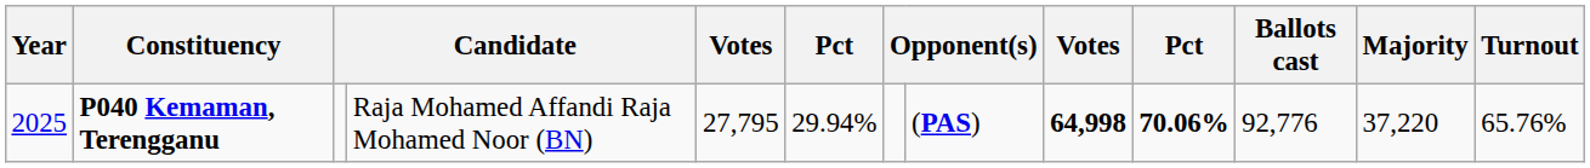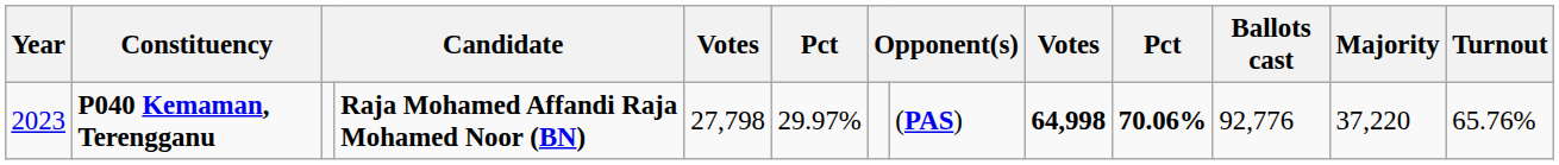P040 Kemaman, Terengganu | Year: 2025 -> 2023
P040 Kemaman, Terengganu | column 4: normal -> bold
P040 Kemaman, Terengganu | column 5: 27,795 -> 27,798
P040 Kemaman, Terengganu | column 6: 29.94% -> 29.97%
